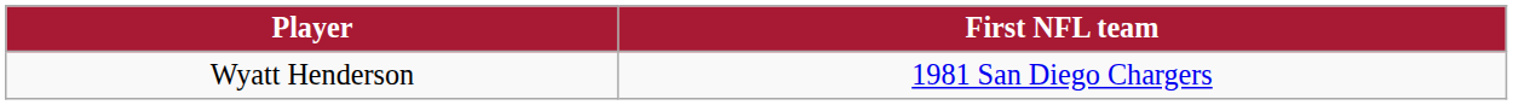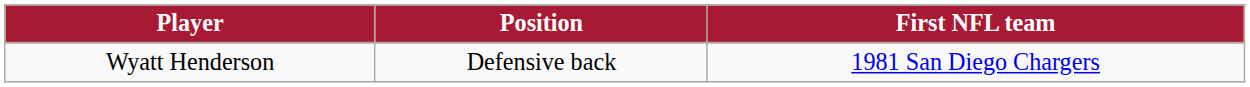+ column: Position | Defensive back
